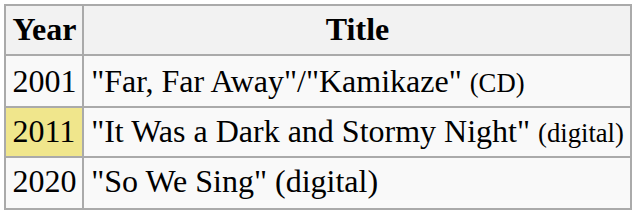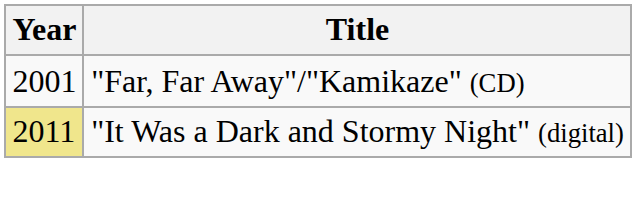- row: 2020 | "So We Sing" (digital)
